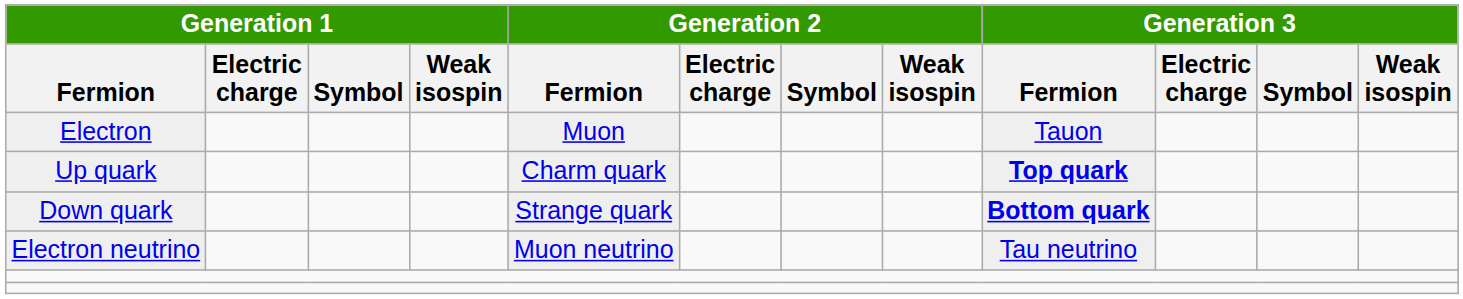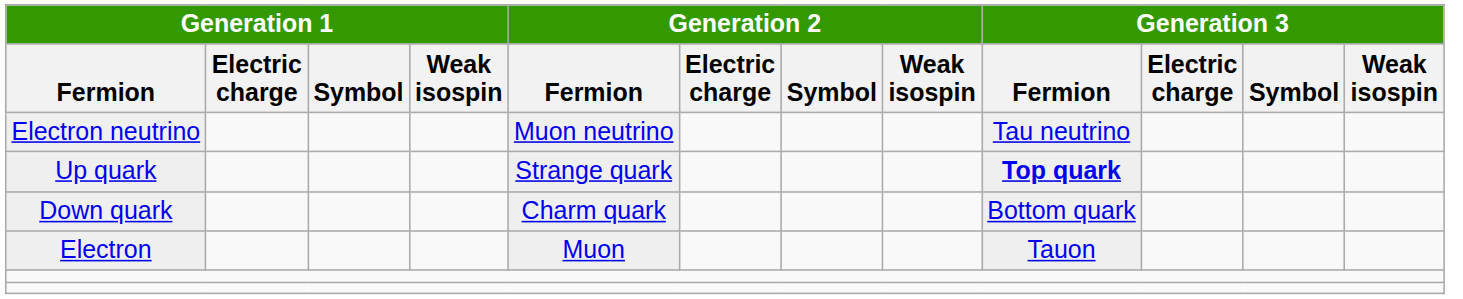rows swapped: Electron <-> Electron neutrino
Up quark | Generation 2 / Fermion: Charm quark -> Strange quark
Down quark | Generation 2 / Fermion: Strange quark -> Charm quark
Down quark | Generation 3 / Fermion: bold -> normal
